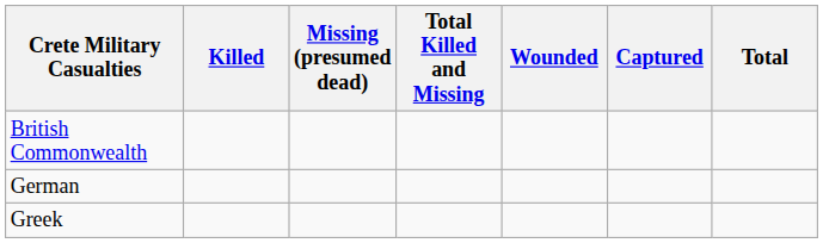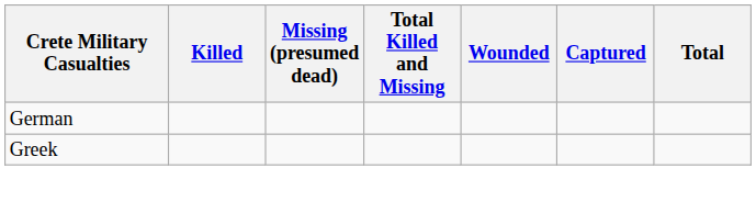- row: British Commonwealth
